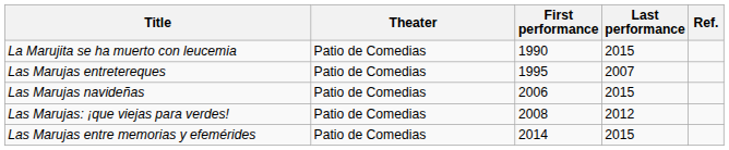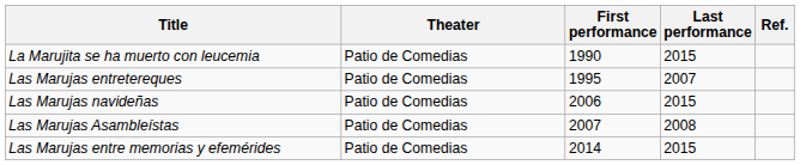+ row: Las Marujas Asambleístas | Patio de Comedias | 2007 | 2008
- row: Las Marujas: ¡que viejas para verdes! | Patio de Comedias | 2008 | 2012
